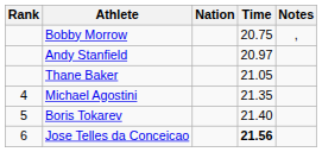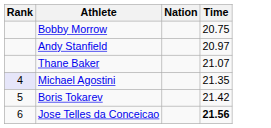- column: Notes | ,
Thane Baker | Time: 21.05 -> 21.07
Michael Agostini | Rank: no background -> lavender background
Boris Tokarev | Time: 21.40 -> 21.42
